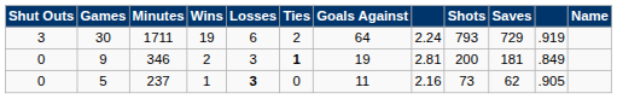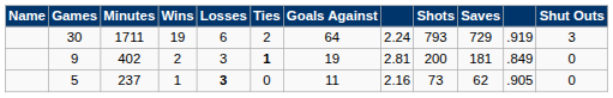columns swapped: Name <-> Shut Outs
9 | Minutes: 346 -> 402
